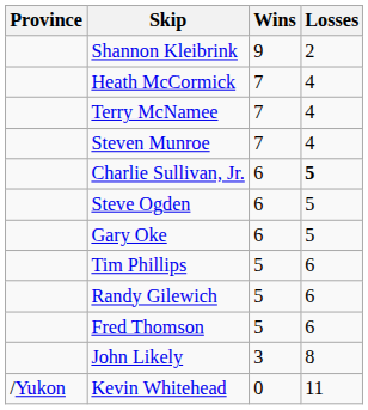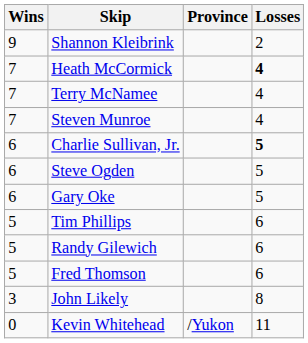columns swapped: Province <-> Wins
Heath McCormick | Losses: normal -> bold
